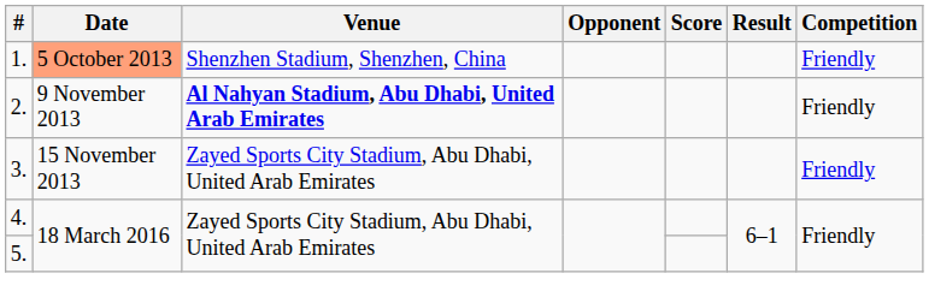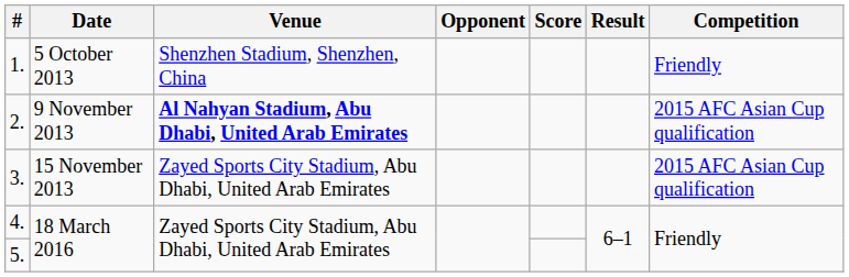1. | Date: lightsalmon background -> no background
2. | Competition: Friendly -> 2015 AFC Asian Cup qualification
3. | Competition: Friendly -> 2015 AFC Asian Cup qualification
